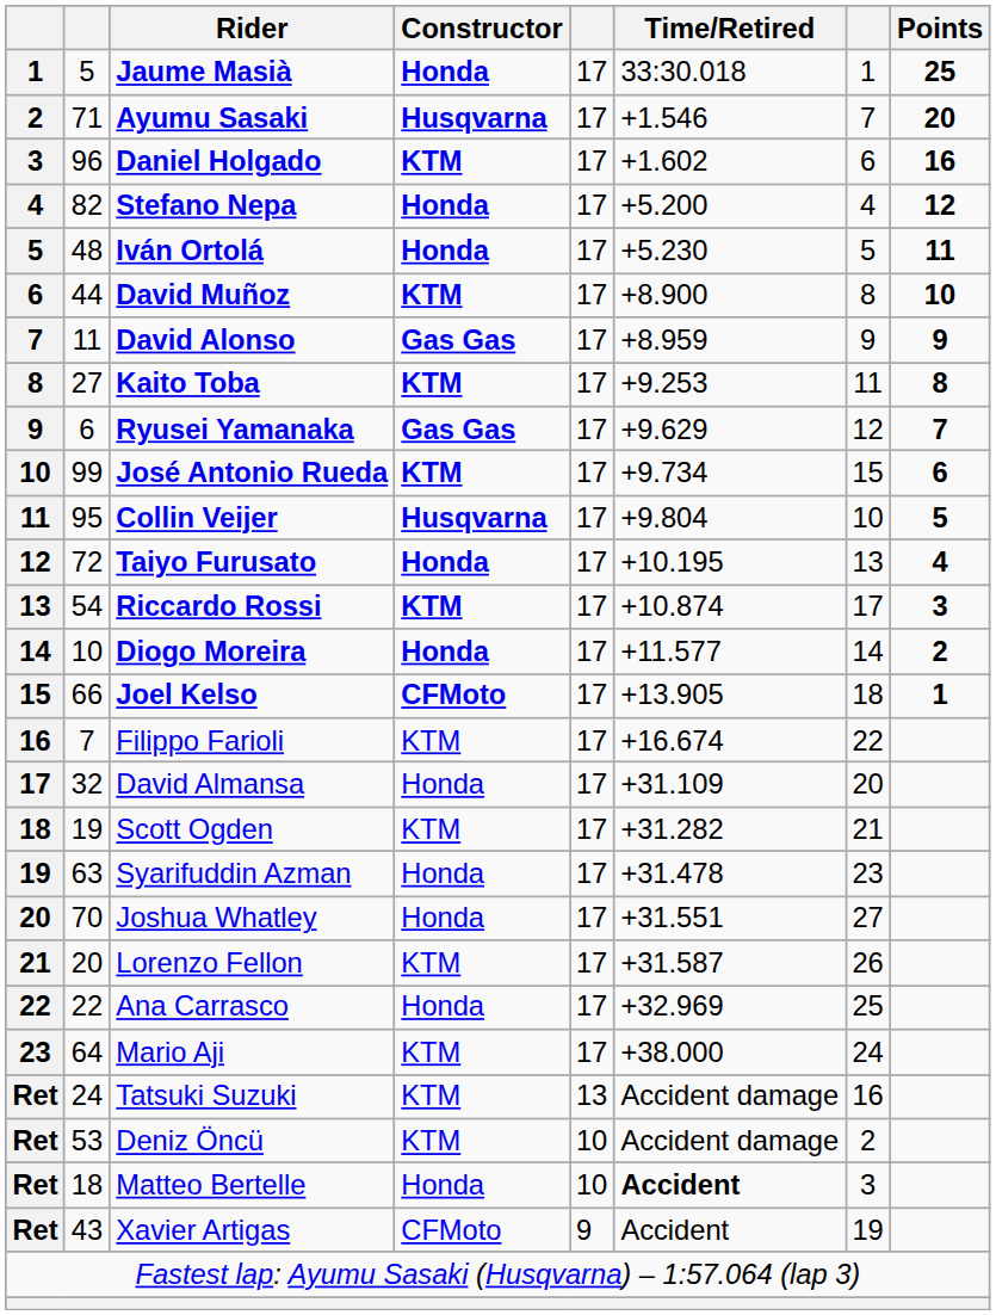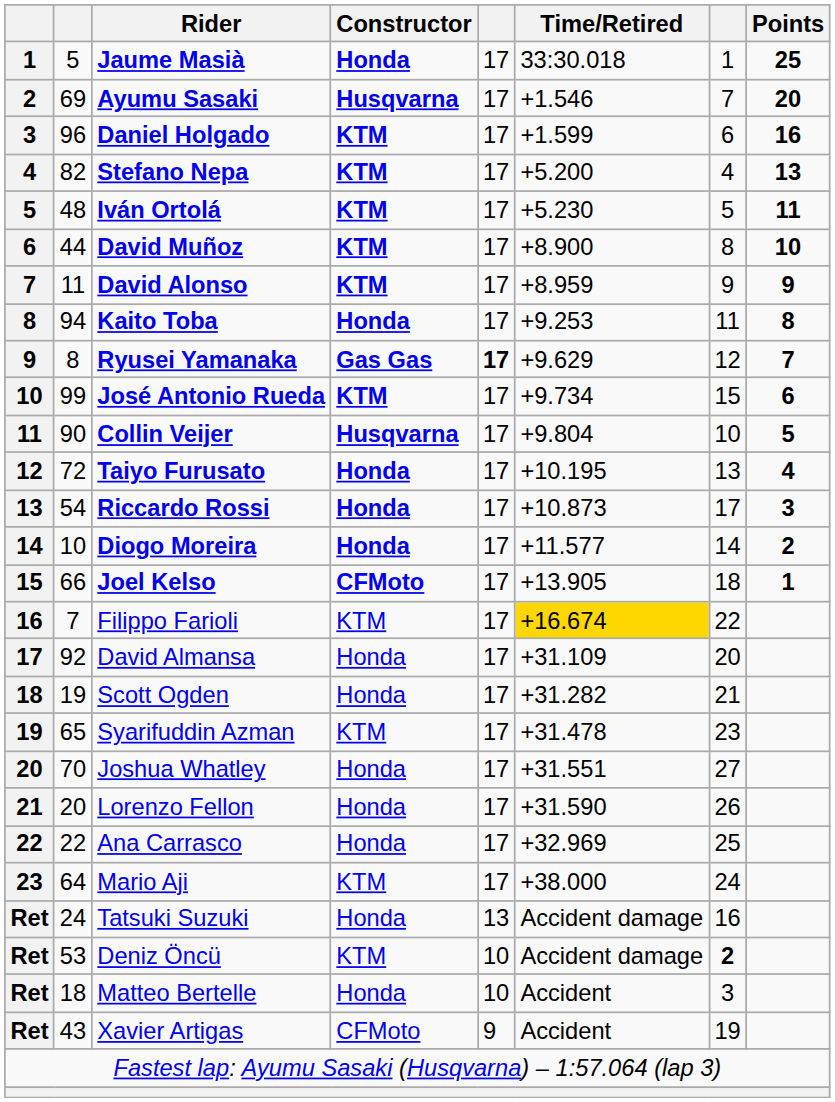Ayumu Sasaki | column 2: 71 -> 69
Daniel Holgado | Time/Retired: +1.602 -> +1.599
Stefano Nepa | Constructor: Honda -> KTM
Stefano Nepa | Points: 12 -> 13
Iván Ortolá | Constructor: Honda -> KTM
David Alonso | Constructor: Gas Gas -> KTM
Kaito Toba | column 2: 27 -> 94
Kaito Toba | Constructor: KTM -> Honda
Ryusei Yamanaka | column 2: 6 -> 8
Ryusei Yamanaka | column 5: normal -> bold
Collin Veijer | column 2: 95 -> 90
Riccardo Rossi | Constructor: KTM -> Honda
Riccardo Rossi | Time/Retired: +10.874 -> +10.873
Filippo Farioli | Time/Retired: no background -> gold background
David Almansa | column 2: 32 -> 92
Scott Ogden | Constructor: KTM -> Honda
Syarifuddin Azman | column 2: 63 -> 65
Syarifuddin Azman | Constructor: Honda -> KTM
Lorenzo Fellon | Constructor: KTM -> Honda
Lorenzo Fellon | Time/Retired: +31.587 -> +31.590
Tatsuki Suzuki | Constructor: KTM -> Honda
Deniz Öncü | column 7: normal -> bold
Matteo Bertelle | Time/Retired: bold -> normal
